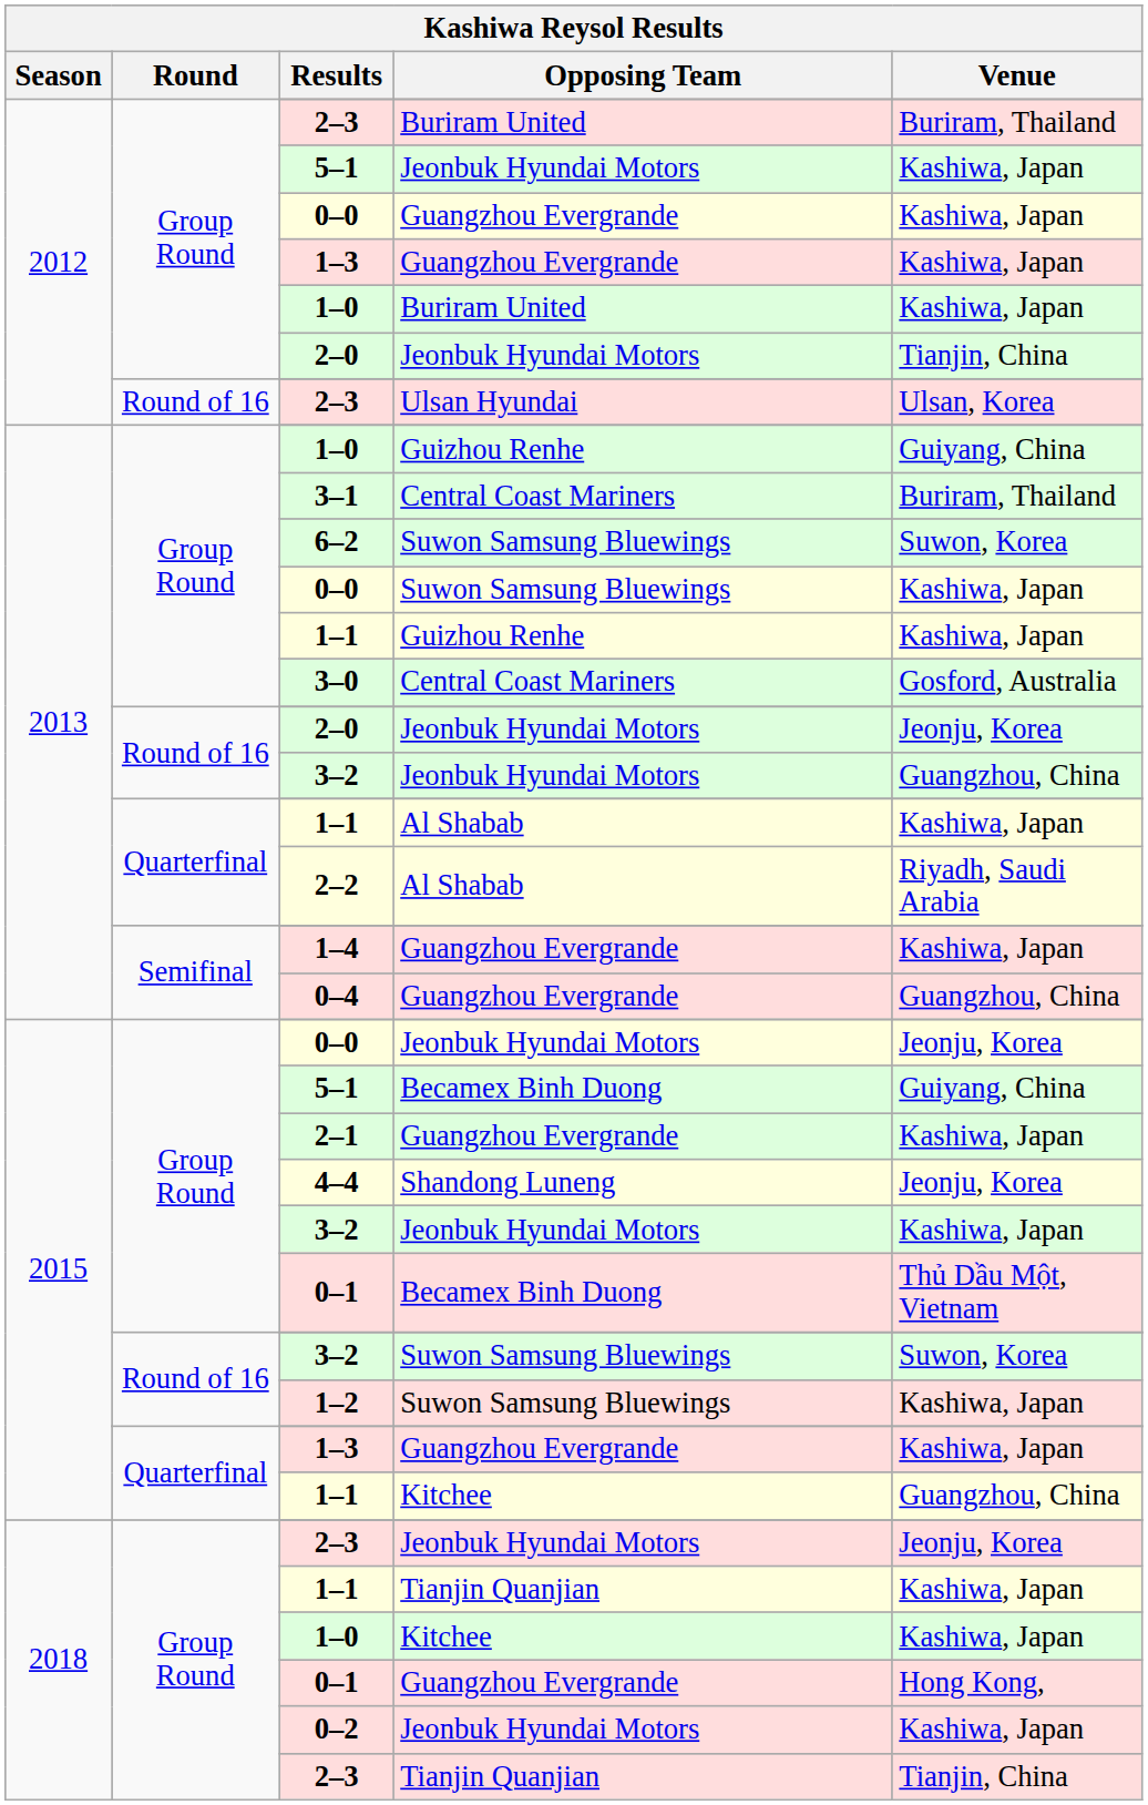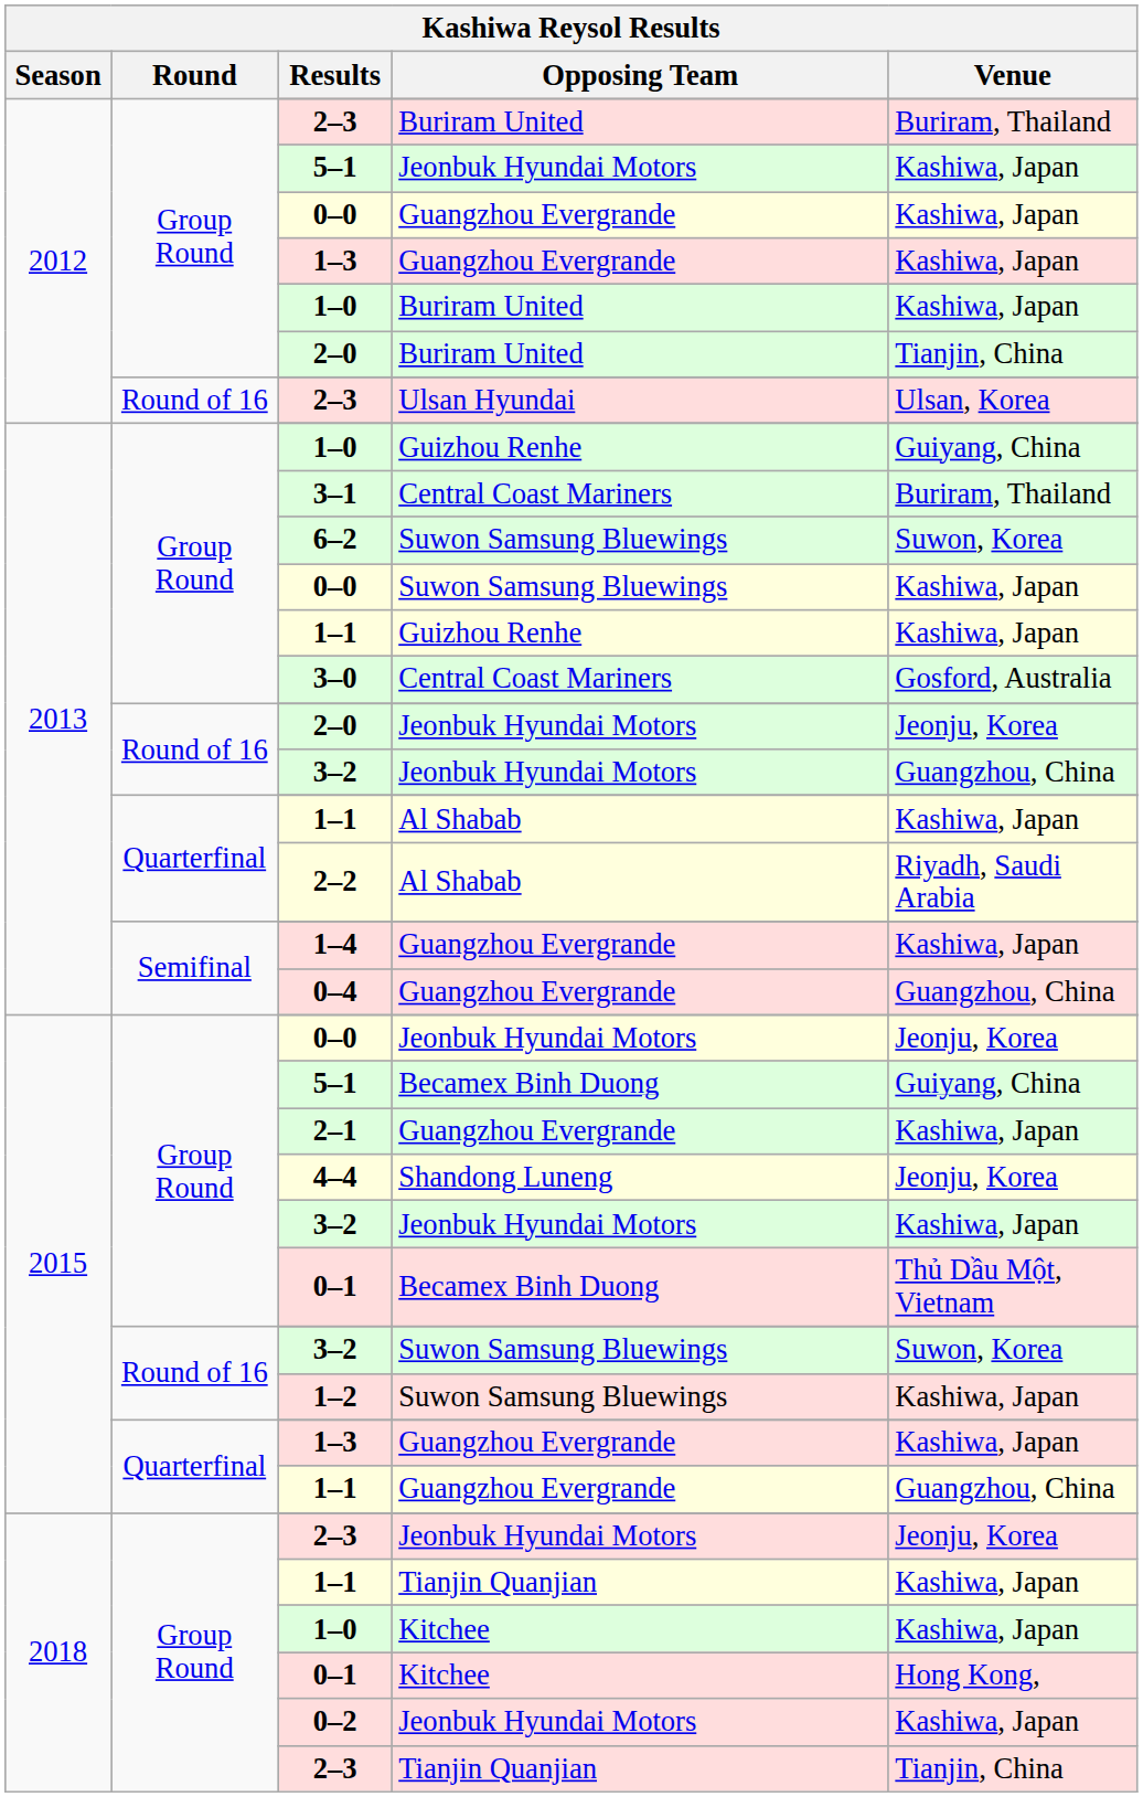2012 / 2–0 | Opposing Team: Jeonbuk Hyundai Motors -> Buriram United
2015 / 1–1 | Opposing Team: Kitchee -> Guangzhou Evergrande
2018 / 0–1 | Opposing Team: Guangzhou Evergrande -> Kitchee
